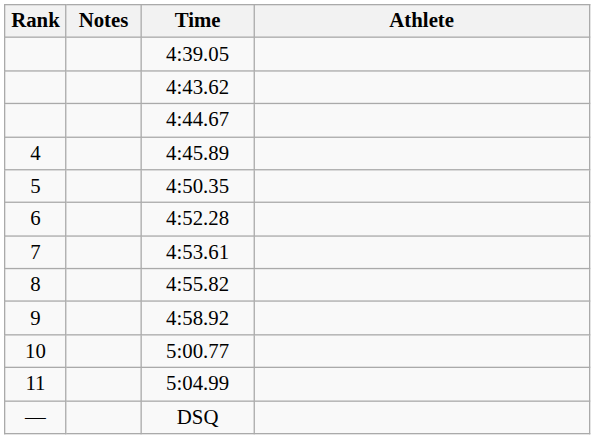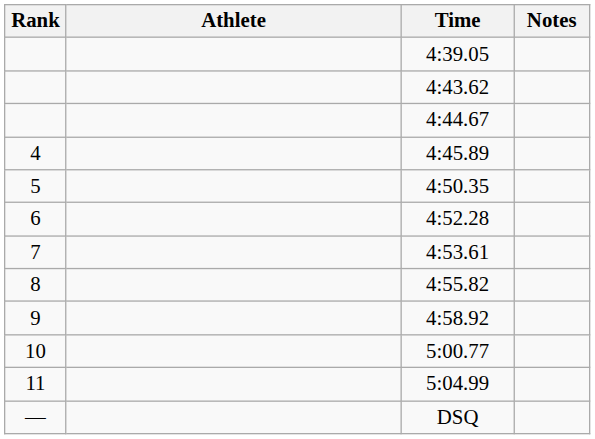columns swapped: Athlete <-> Notes
